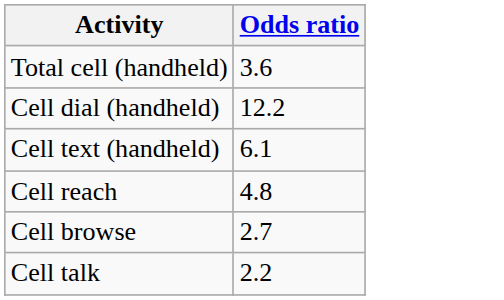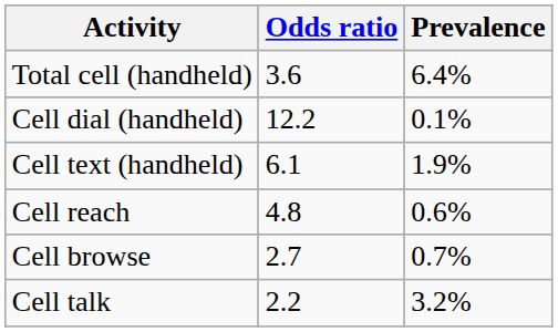+ column: Prevalence | 6.4% | 0.1% | 1.9% | 0.6% | 0.7% | 3.2%
